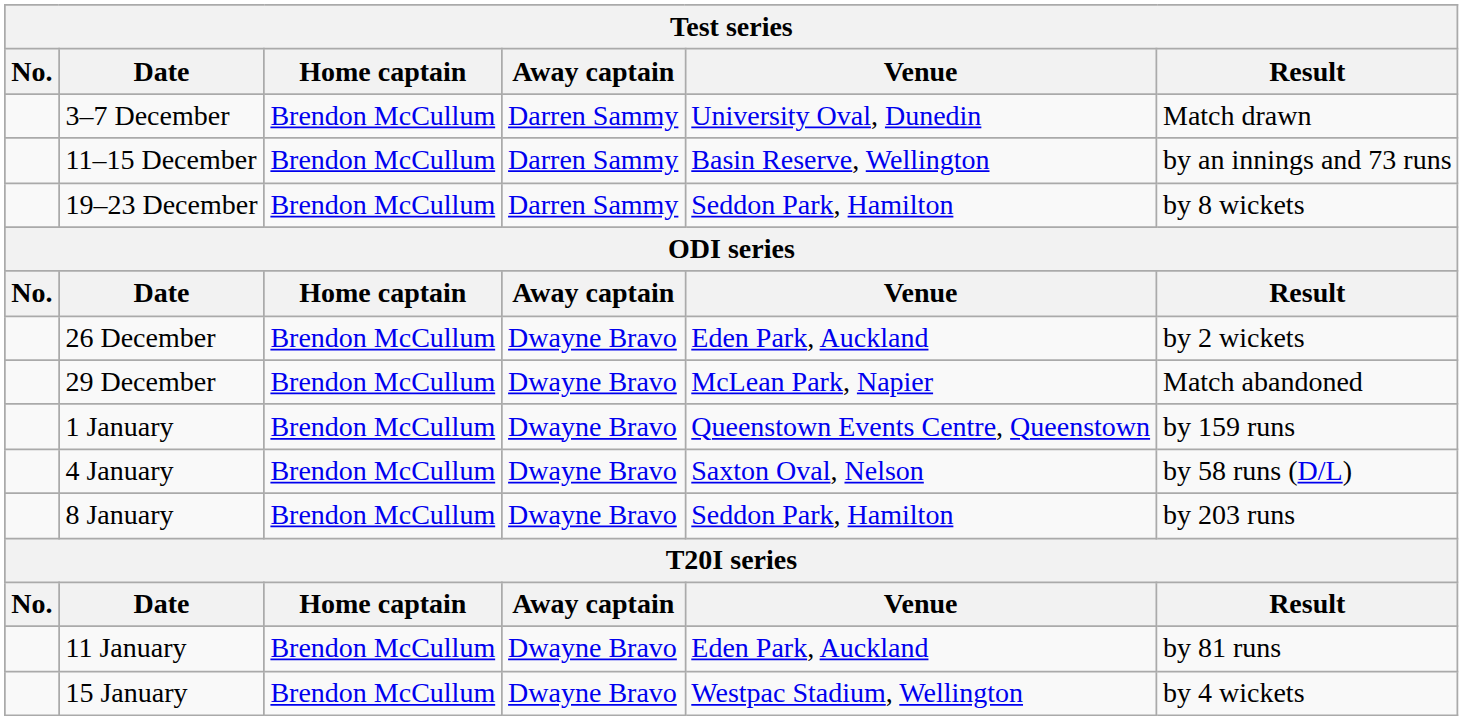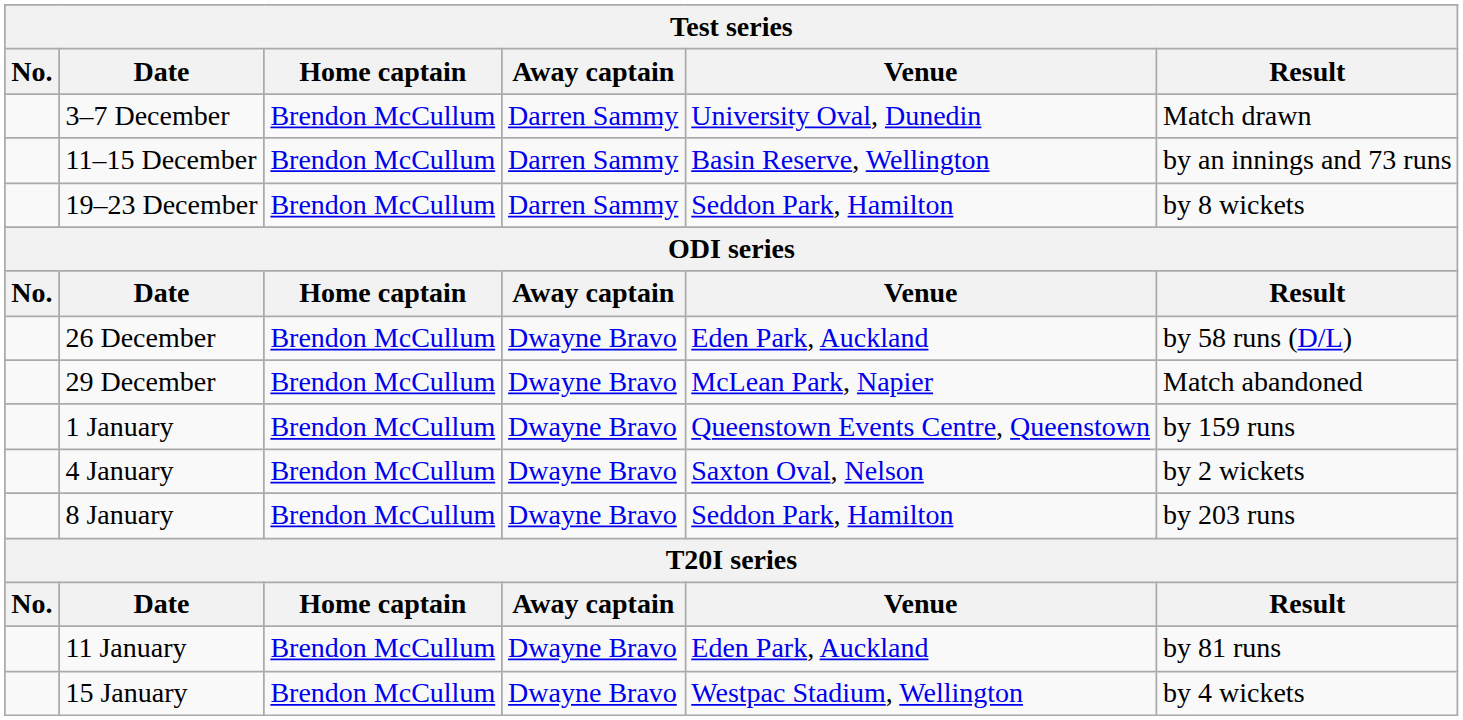26 December | Result: by 2 wickets -> by 58 runs (D/L)
4 January | Result: by 58 runs (D/L) -> by 2 wickets
